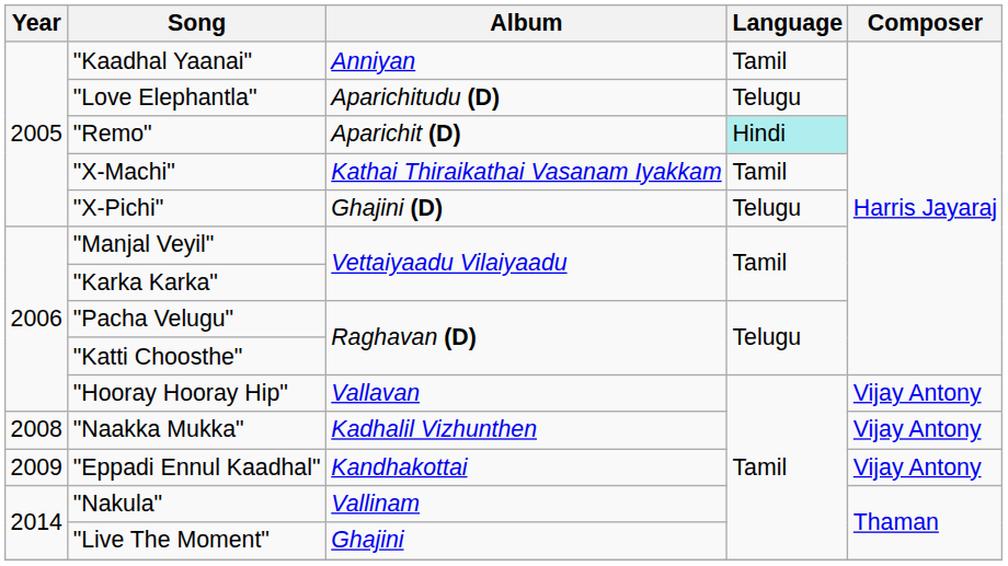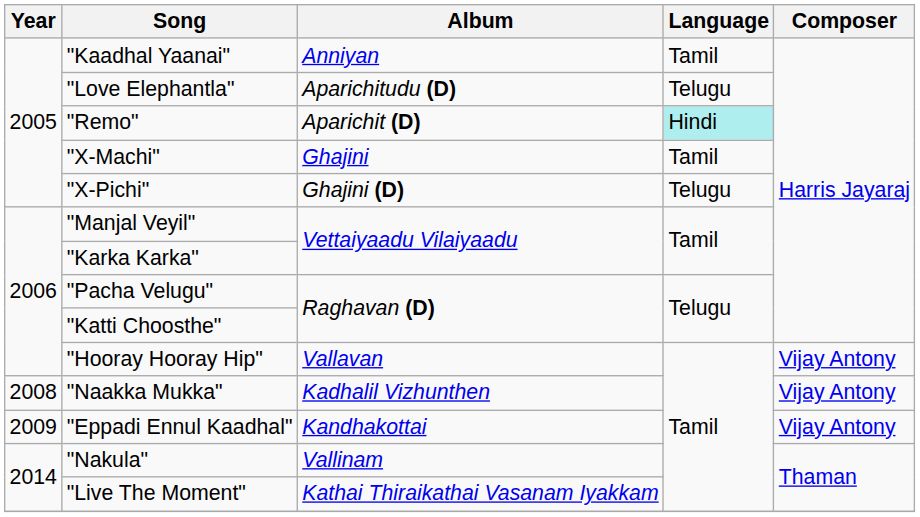"X-Machi" | Album: Kathai Thiraikathai Vasanam Iyakkam -> Ghajini
"Live The Moment" | Album: Ghajini -> Kathai Thiraikathai Vasanam Iyakkam
